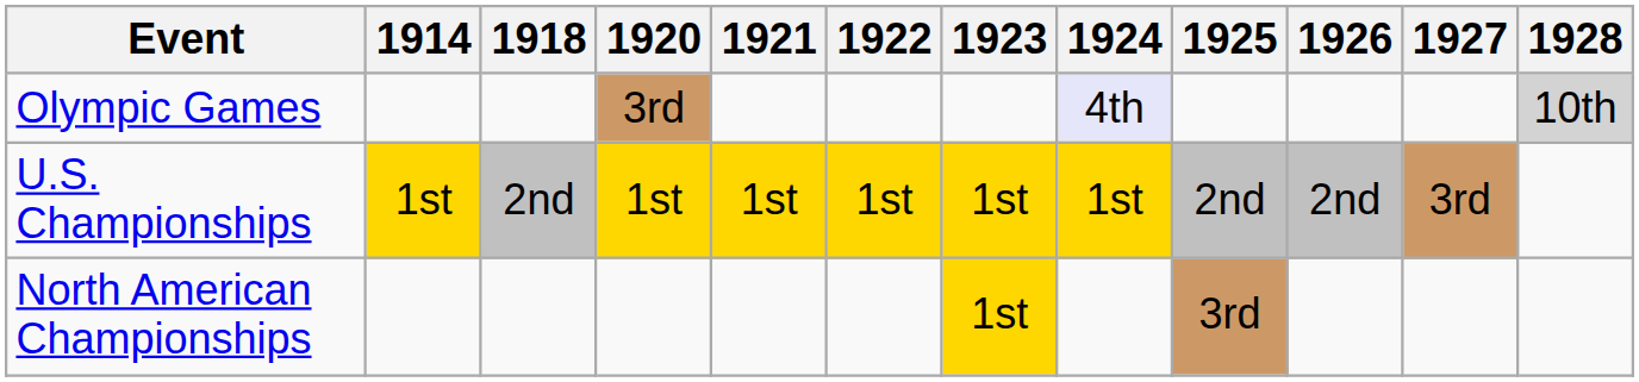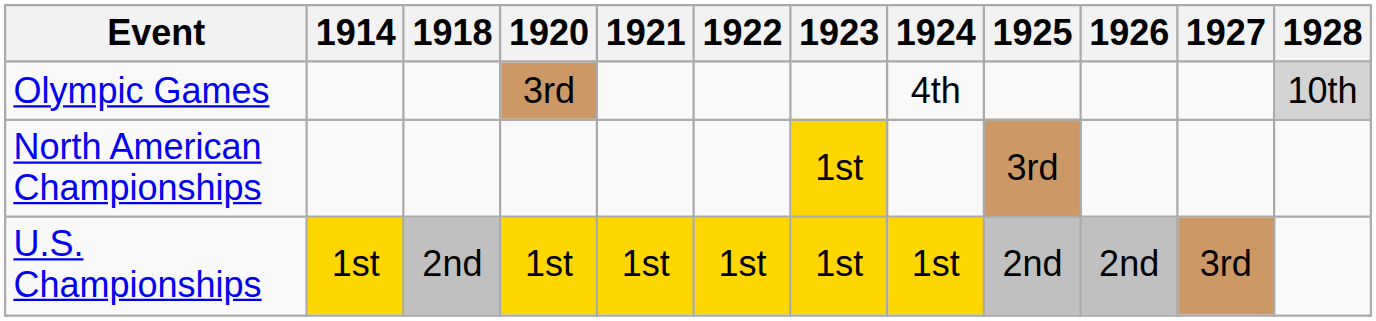Olympic Games | 1924: lavender background -> no background
rows swapped: North American Championships <-> U.S. Championships
